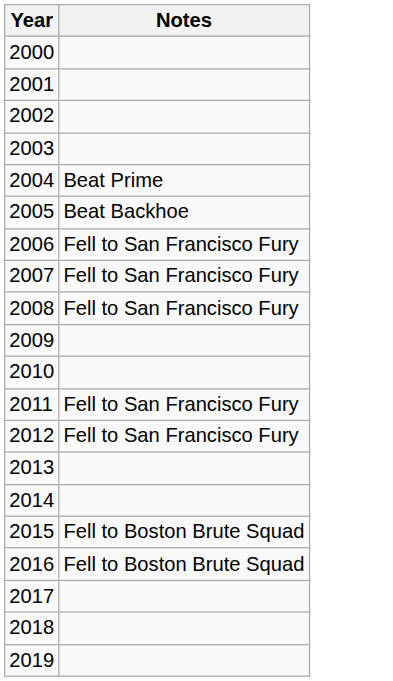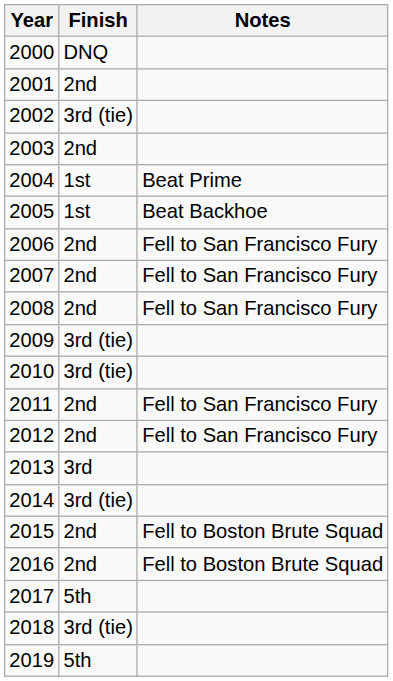+ column: Finish | DNQ | 2nd | 3rd (tie) | 2nd | 1st | 1st | 2nd | 2nd | 2nd | 3rd (tie) | 3rd (tie) | 2nd | 2nd | 3rd | 3rd (tie) | 2nd | 2nd | 5th | 3rd (tie) | 5th
